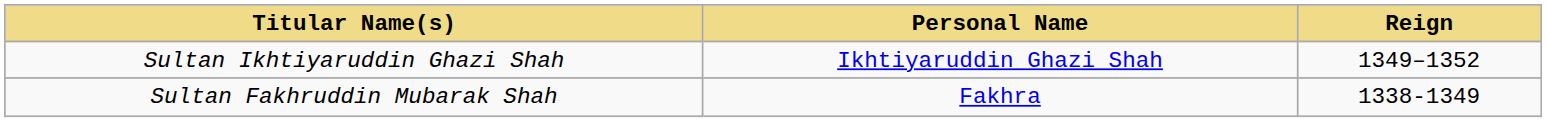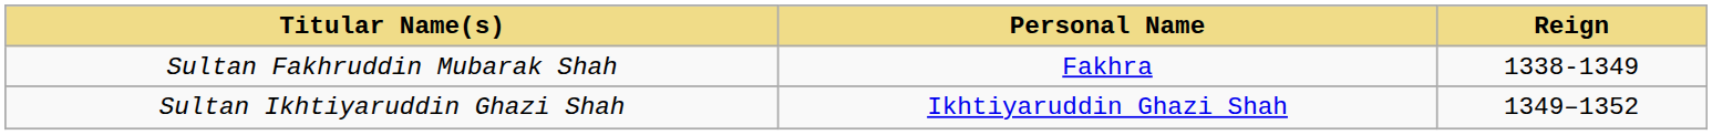rows swapped: Sultan Fakhruddin Mubarak Shah <-> Sultan Ikhtiyaruddin Ghazi Shah
